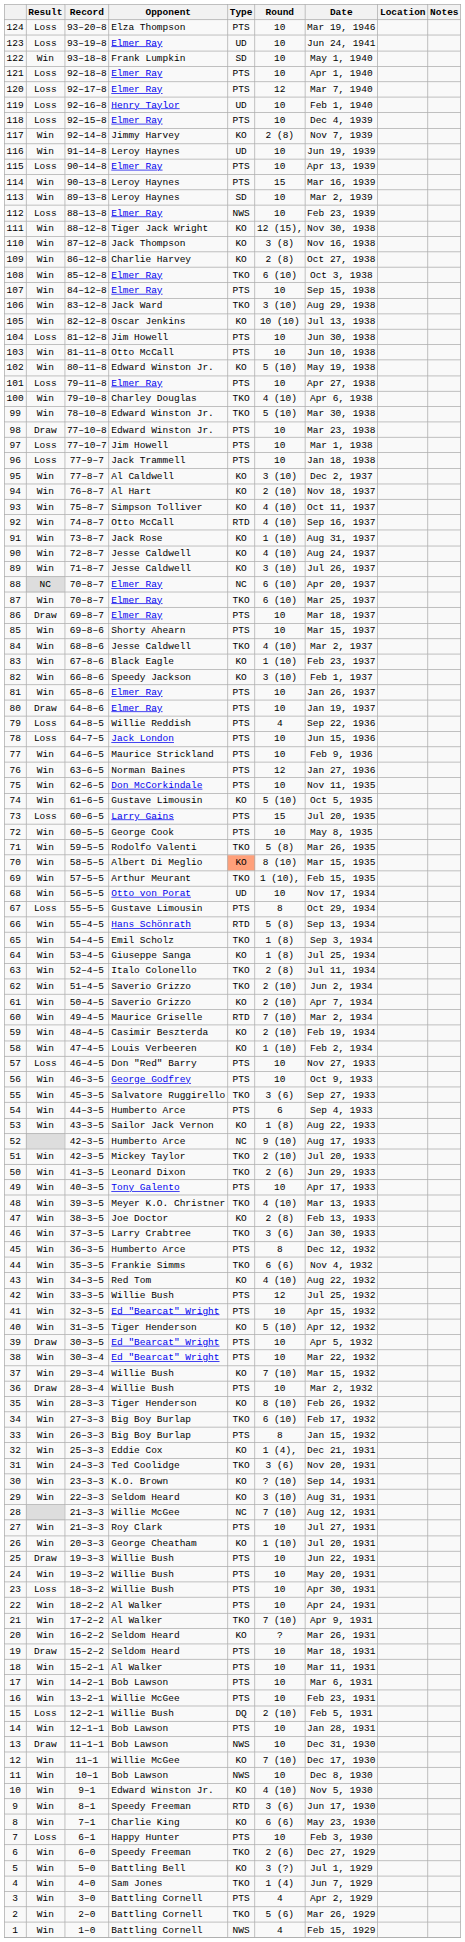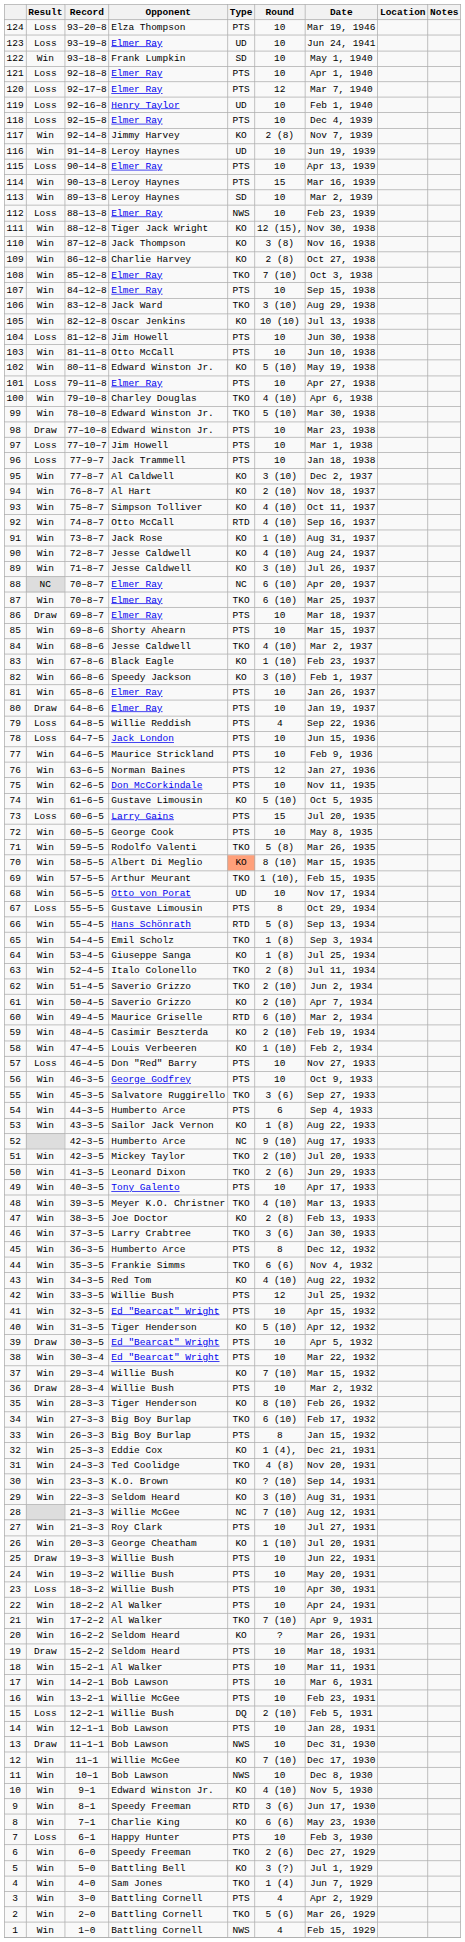108 | Round: 6 (10) -> 7 (10)
60 | Round: 7 (10) -> 6 (10)
31 | Round: 3 (6) -> 4 (8)
